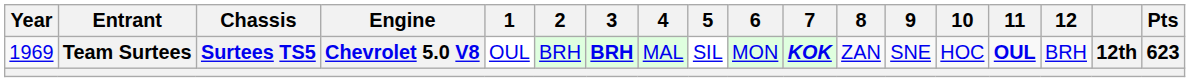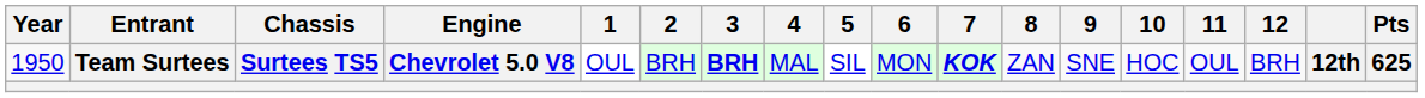Team Surtees | Year: 1969 -> 1950
Team Surtees | 11: bold -> normal
Team Surtees | Pts: 623 -> 625
